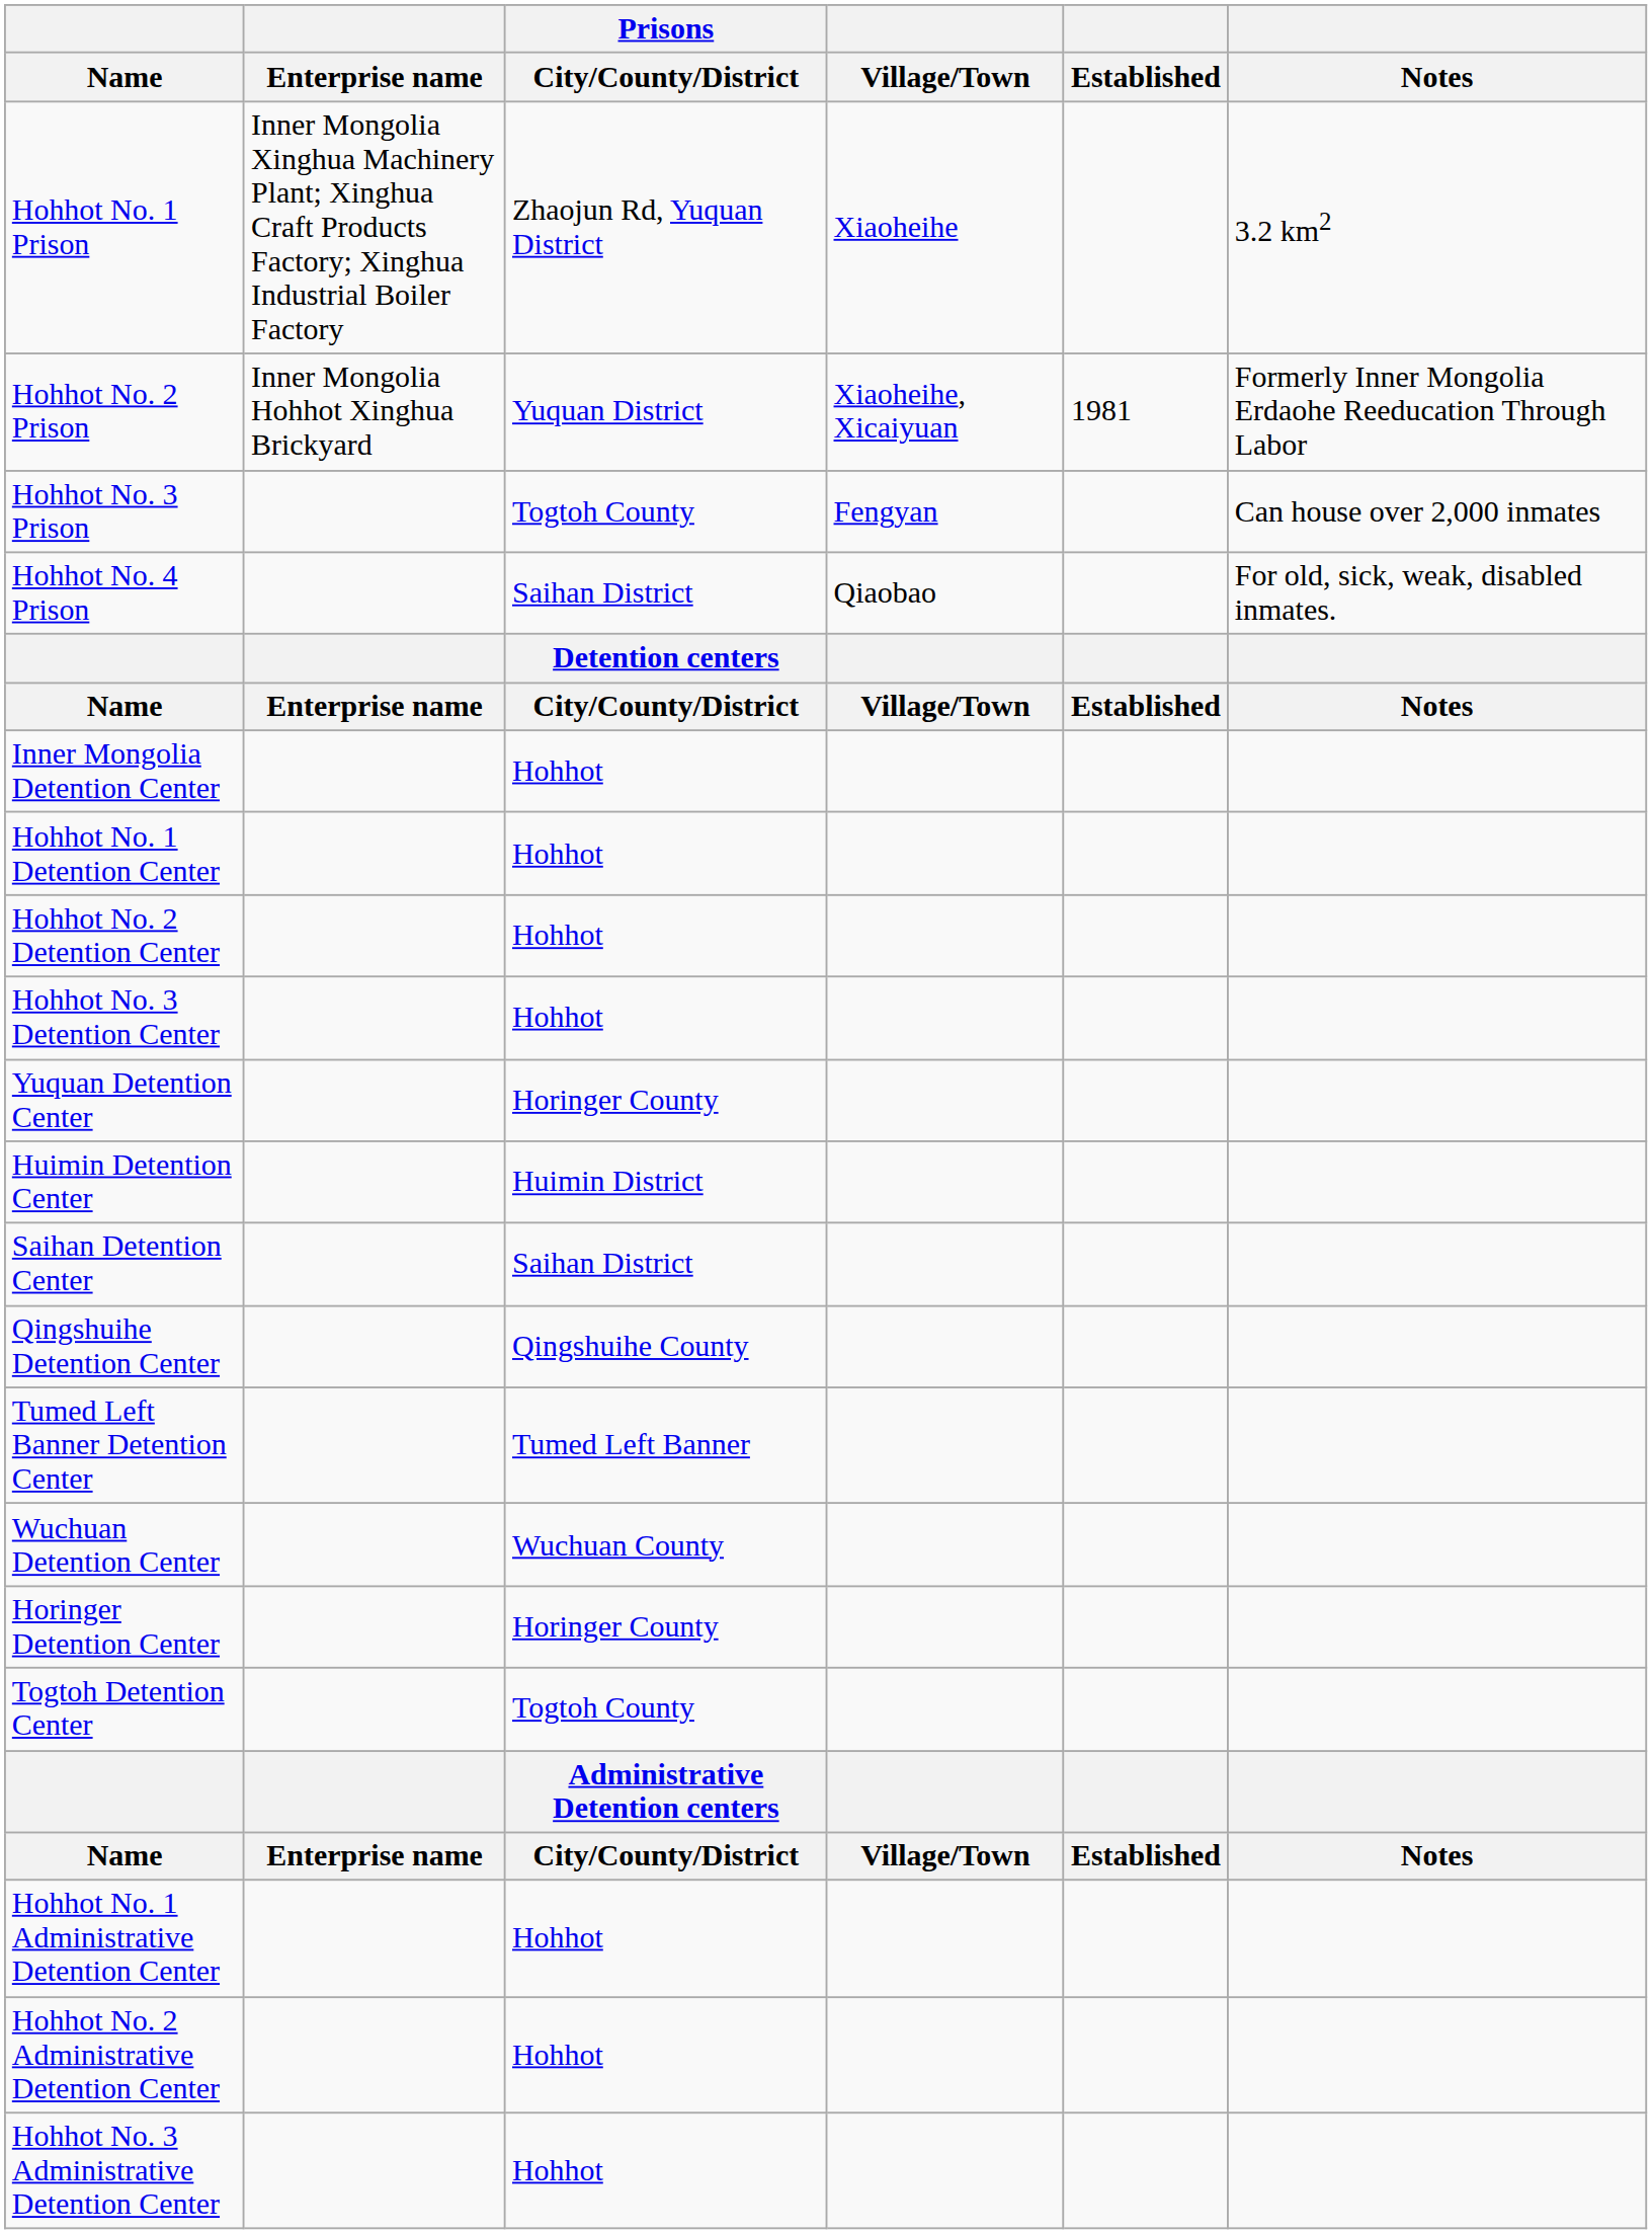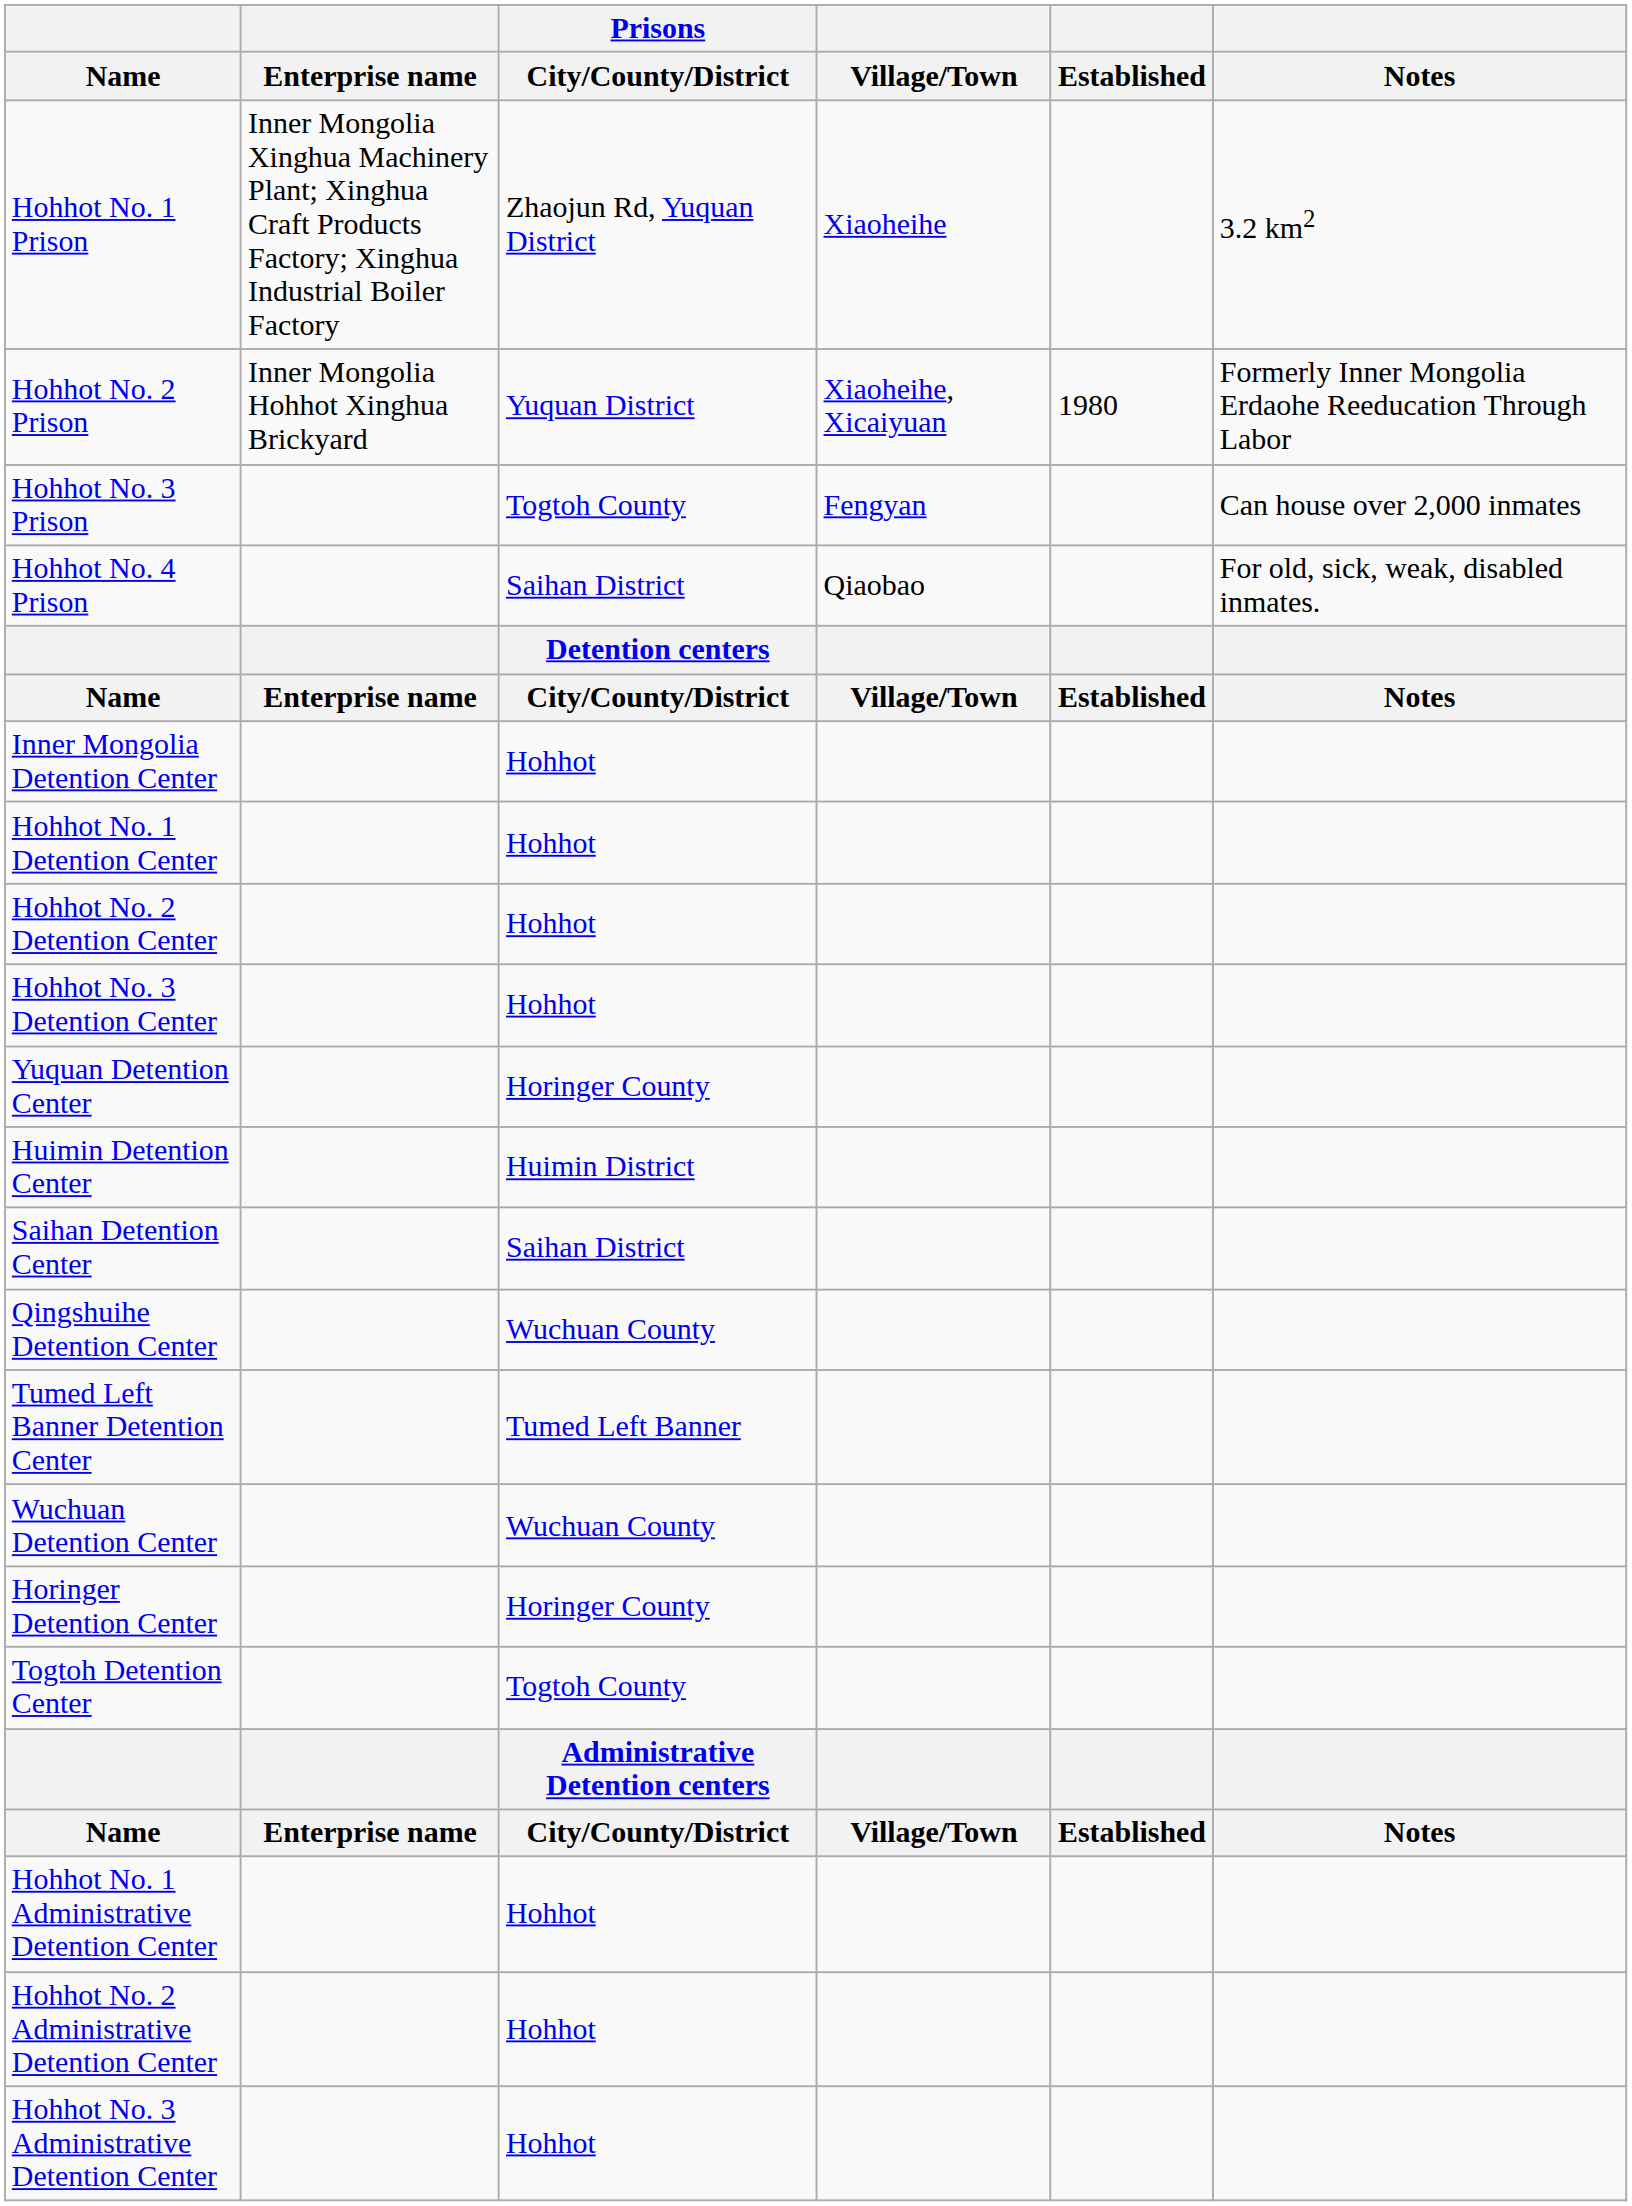Hohhot No. 2 Prison | Established: 1981 -> 1980
Qingshuihe Detention Center | Prisons / City/County/District: Qingshuihe County -> Wuchuan County
